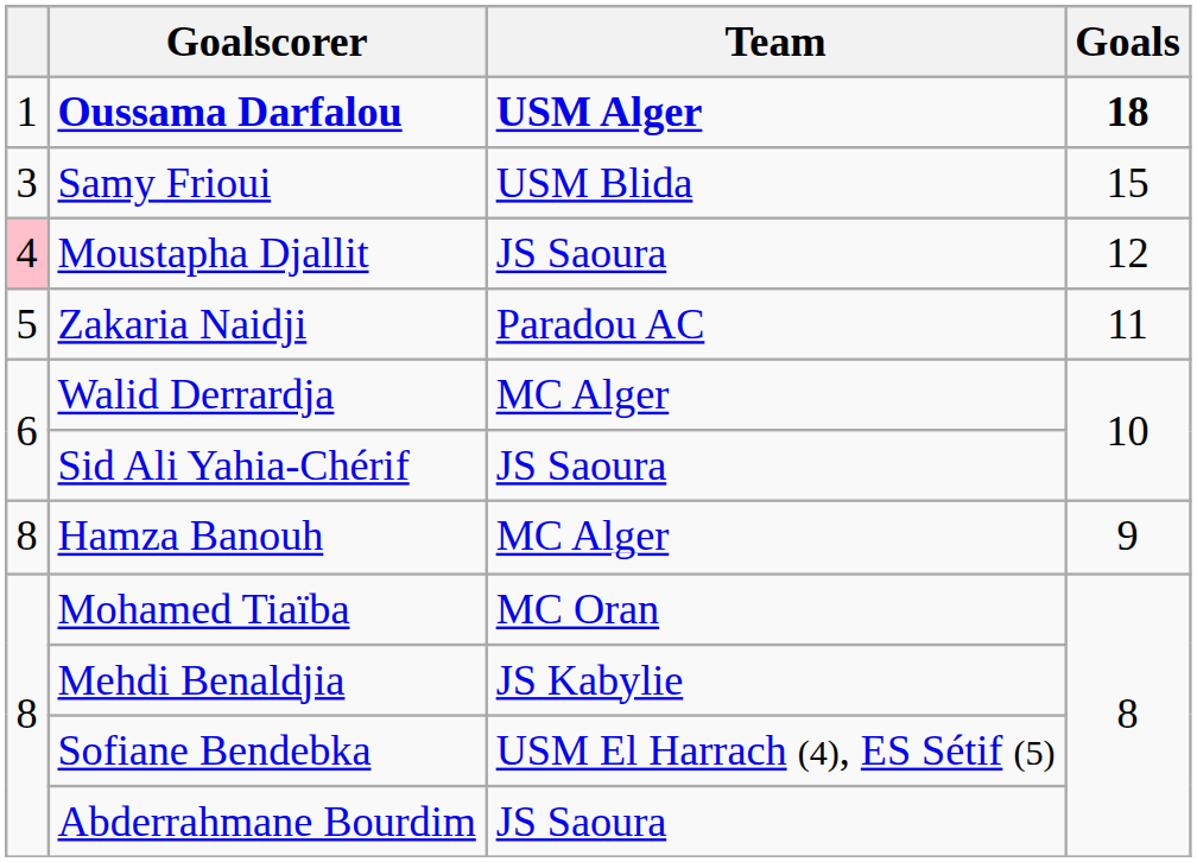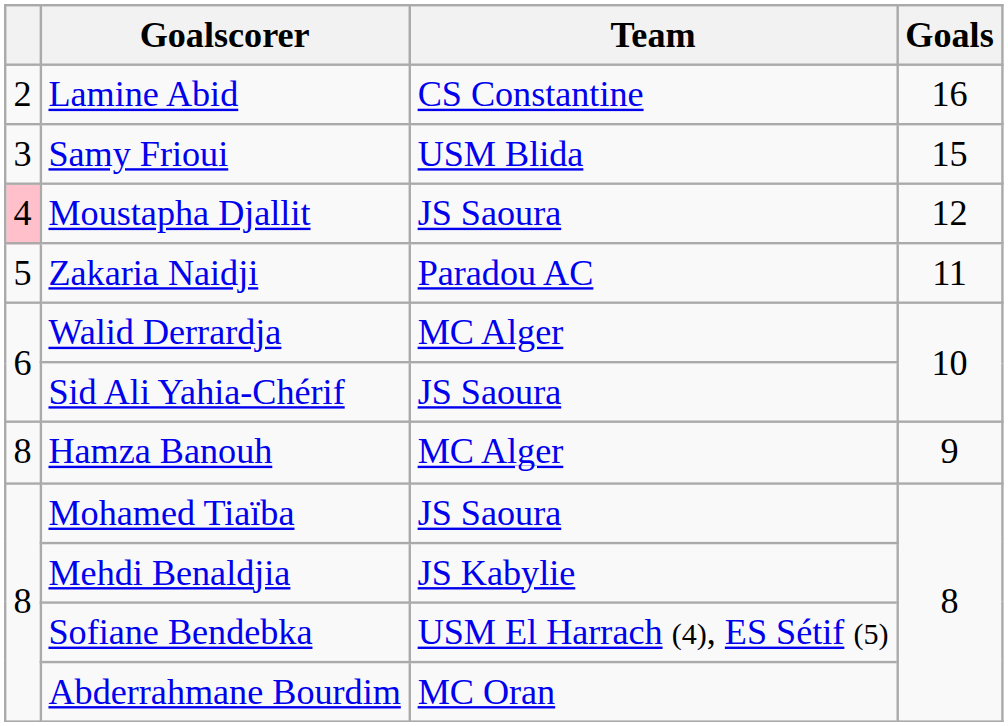- row: 1 | Oussama Darfalou | USM Alger | 18
+ row: 2 | Lamine Abid | CS Constantine | 16
Mohamed Tiaïba | Team: MC Oran -> JS Saoura
Abderrahmane Bourdim | Team: JS Saoura -> MC Oran
